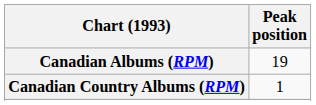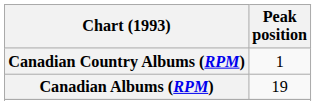rows swapped: Canadian Albums (RPM) <-> Canadian Country Albums (RPM)
